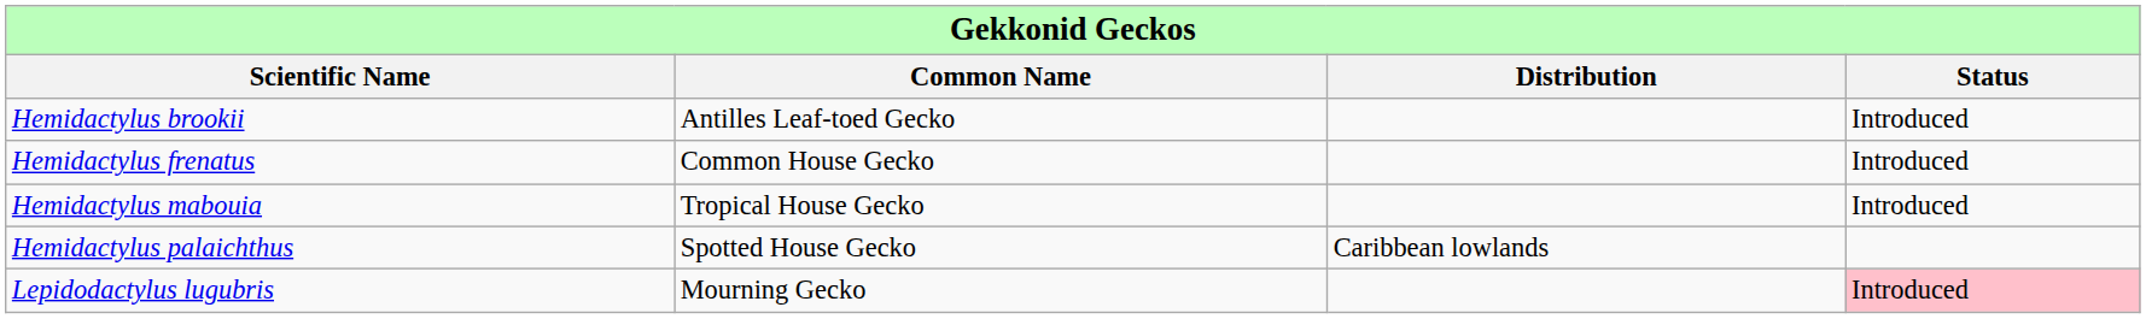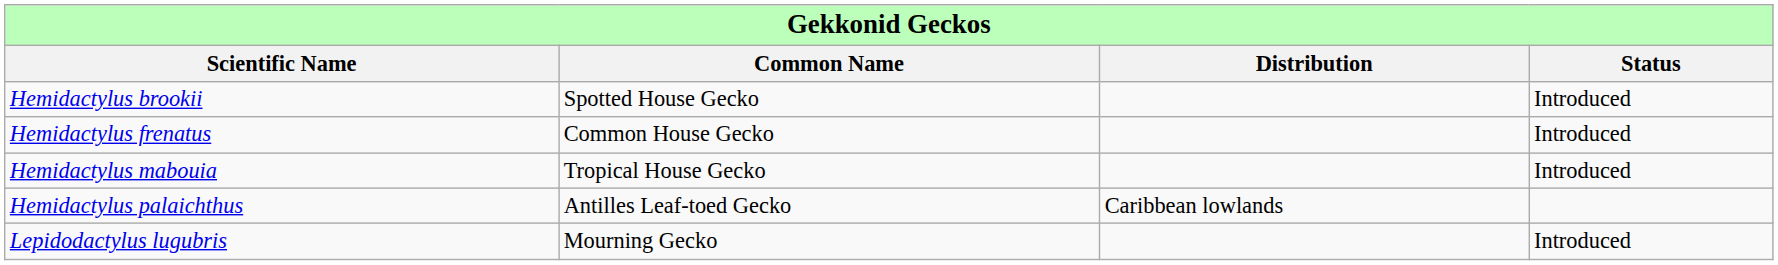Hemidactylus brookii | column 2: Antilles Leaf-toed Gecko -> Spotted House Gecko
Hemidactylus palaichthus | column 2: Spotted House Gecko -> Antilles Leaf-toed Gecko
Lepidodactylus lugubris | column 4: pink background -> no background
